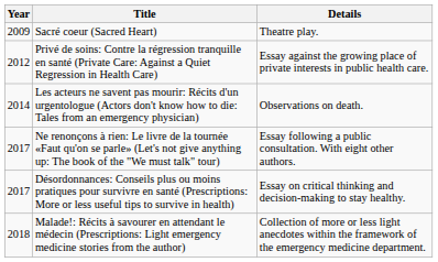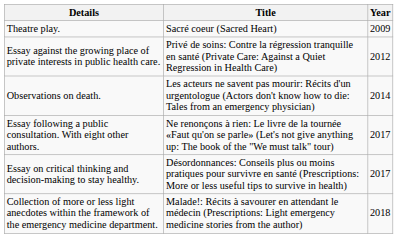columns swapped: Year <-> Details
